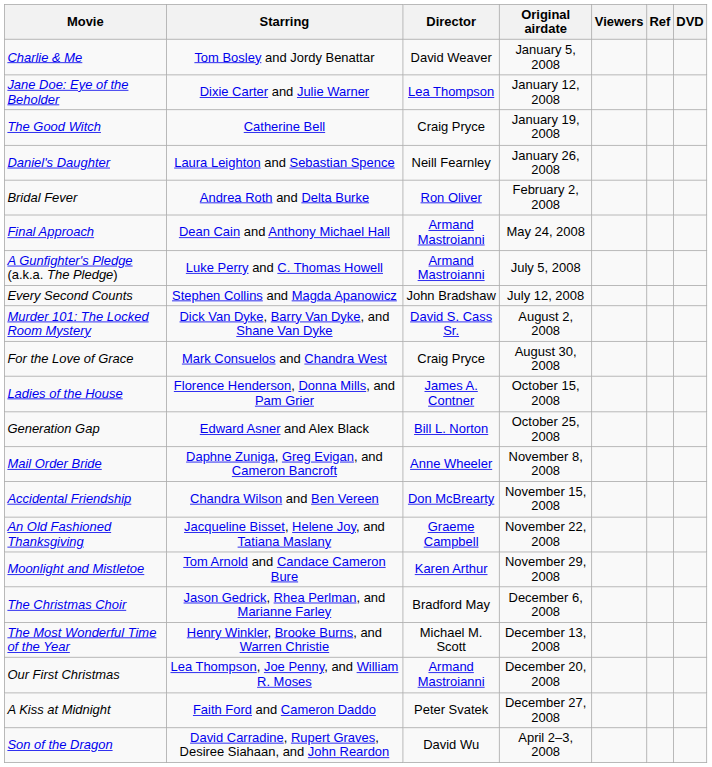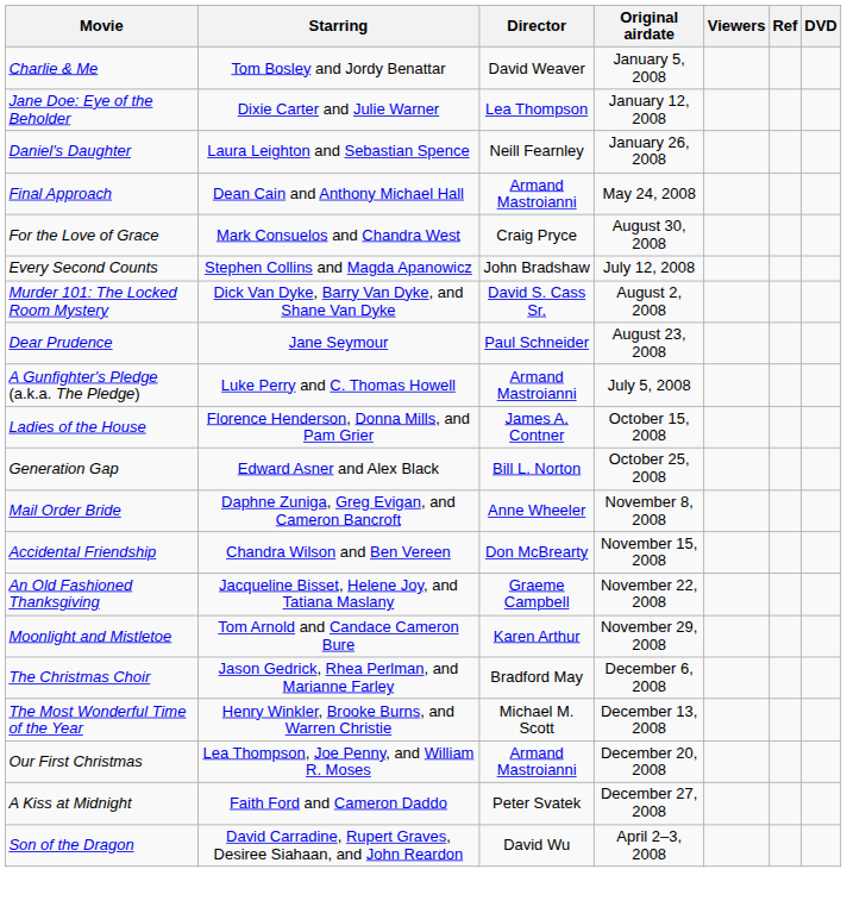- row: The Good Witch | Catherine Bell | Craig Pryce | January 19, 2008
- row: Bridal Fever | Andrea Roth and Delta Burke | Ron Oliver | February 2, 2008
rows swapped: A Gunfighter's Pledge (a.k.a. The Pledge) <-> For the Love of Grace
+ row: Dear Prudence | Jane Seymour | Paul Schneider | August 23, 2008
